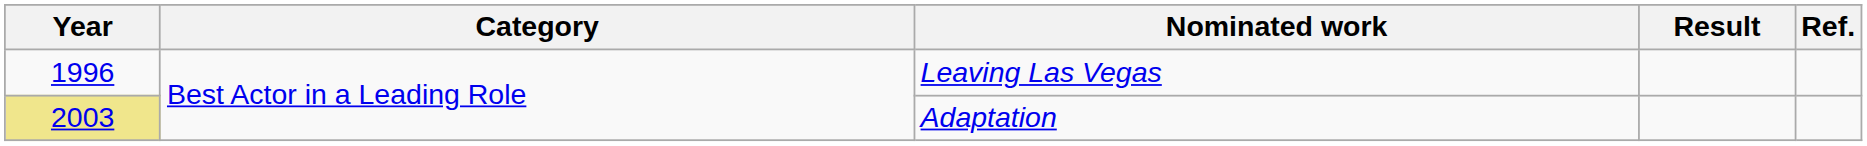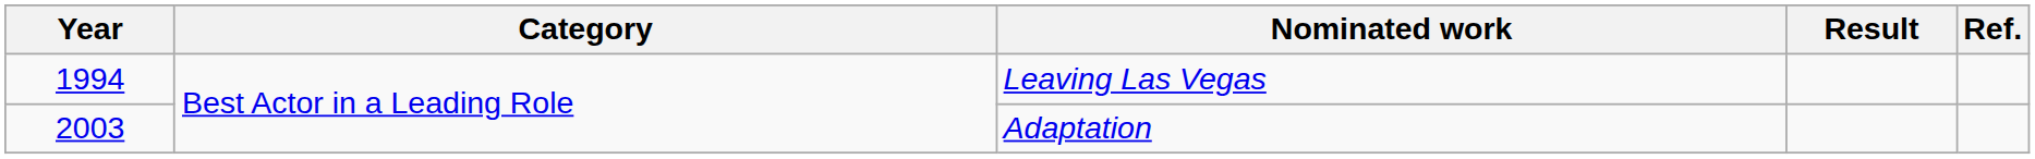Leaving Las Vegas | Year: 1996 -> 1994
Adaptation | Year: khaki background -> no background
